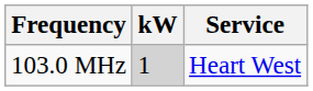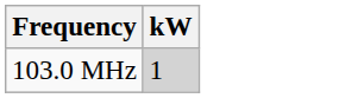- column: Service | Heart West
